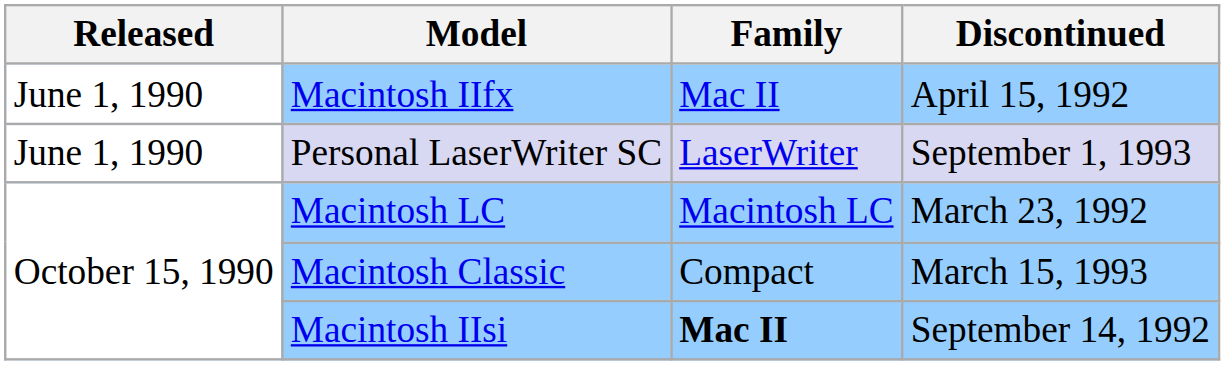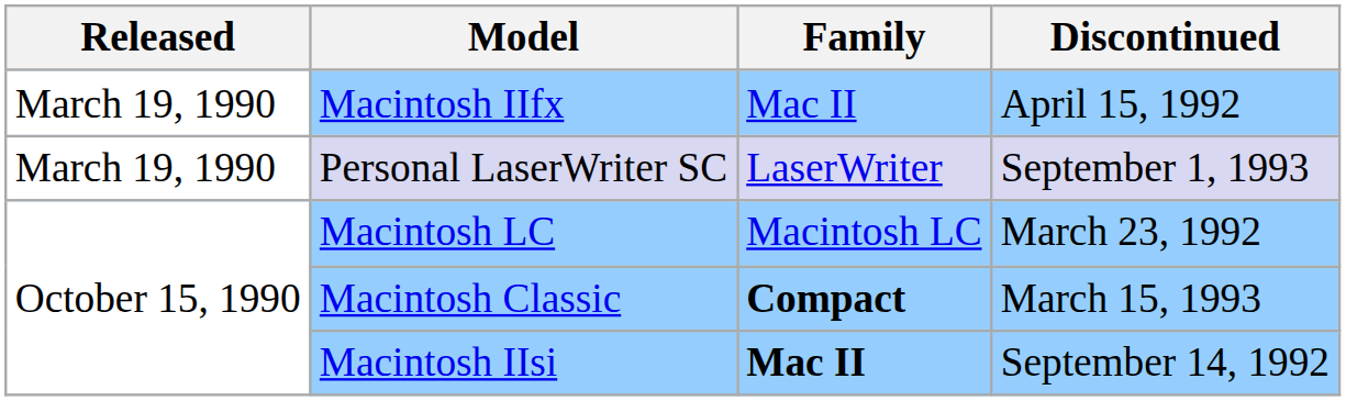Macintosh IIfx | Released: June 1, 1990 -> March 19, 1990
Personal LaserWriter SC | Released: June 1, 1990 -> March 19, 1990
Macintosh Classic | Family: normal -> bold
